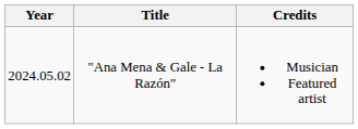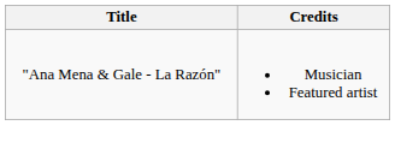- column: Year | 2024.05.02
